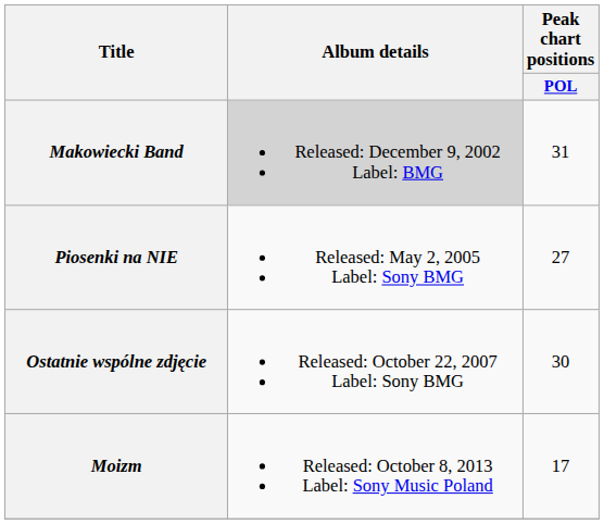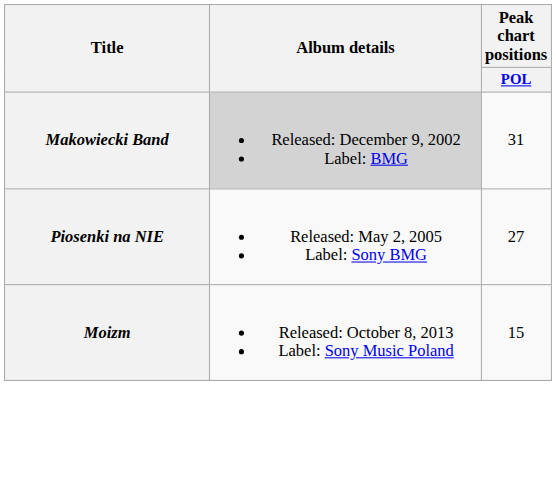- row: Ostatnie wspólne zdjęcie | Released: October 22, 2007 Label: Sony BMG | 30
Moizm | Peak chart positions / POL: 17 -> 15
